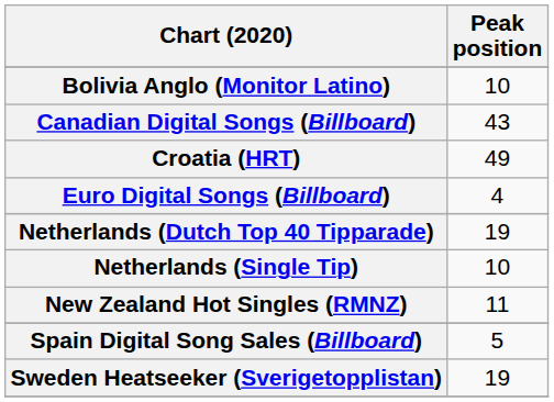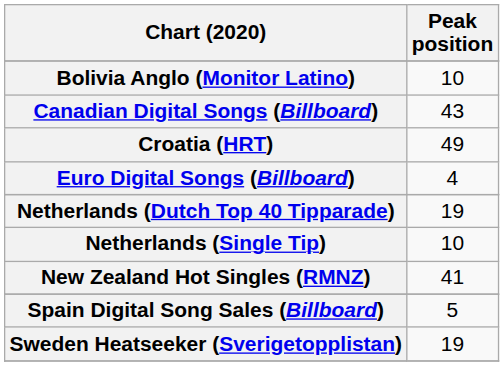New Zealand Hot Singles (RMNZ) | Peak position: 11 -> 41
